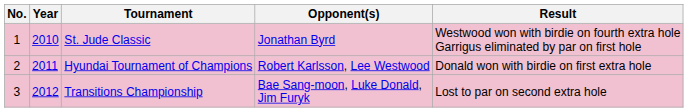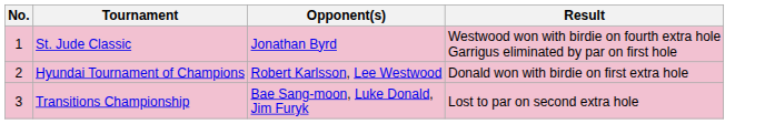- column: Year | 2010 | 2011 | 2012
